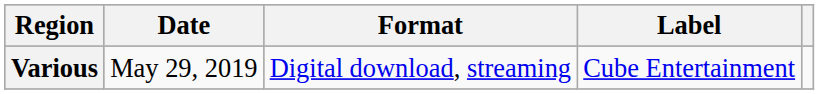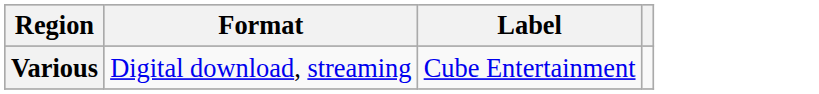- column: Date | May 29, 2019
